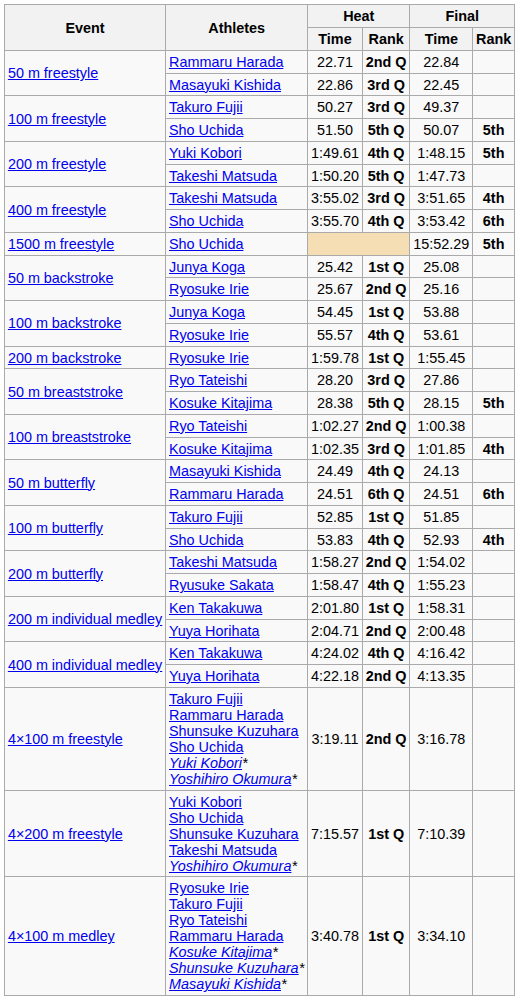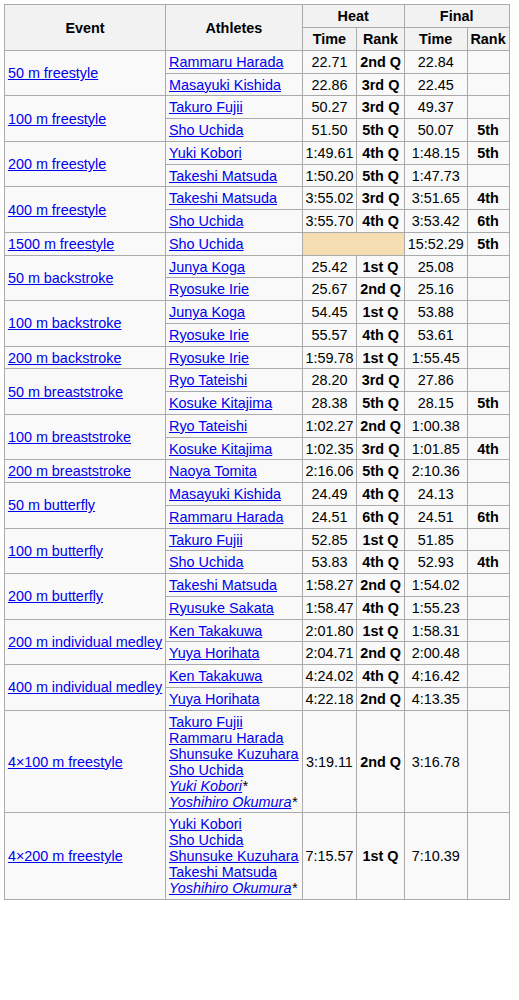+ row: 200 m breaststroke | Naoya Tomita | 2:16.06 | 5th Q | 2:10.36
- row: 4×100 m medley | Ryosuke Irie Takuro Fujii Ryo Tateishi Rammaru Harada Kosuke Kitajima* Shunsuke Kuzuhara* Masayuki Kishida* | 3:40.78 | 1st Q | 3:34.10
